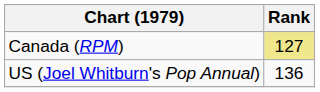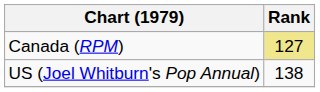US (Joel Whitburn's Pop Annual) | Rank: 136 -> 138
